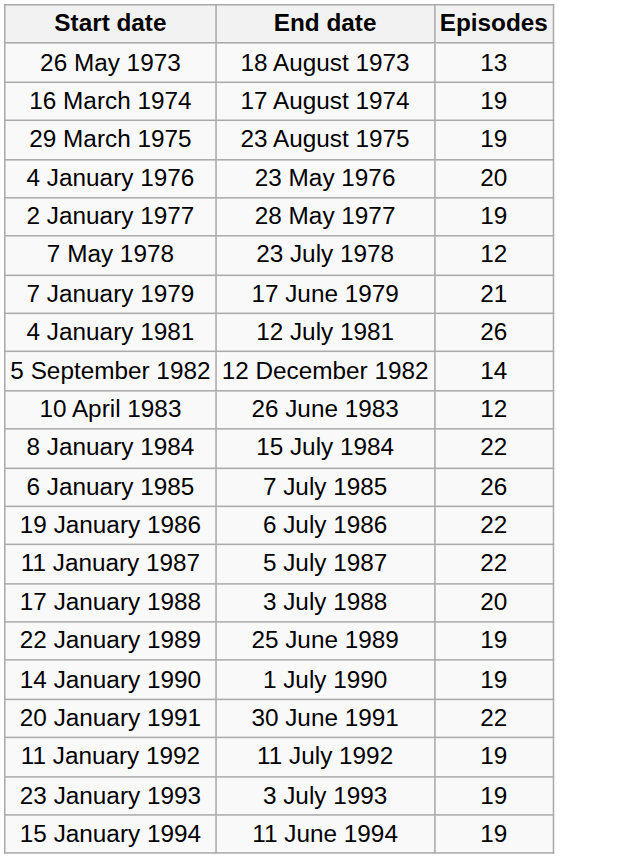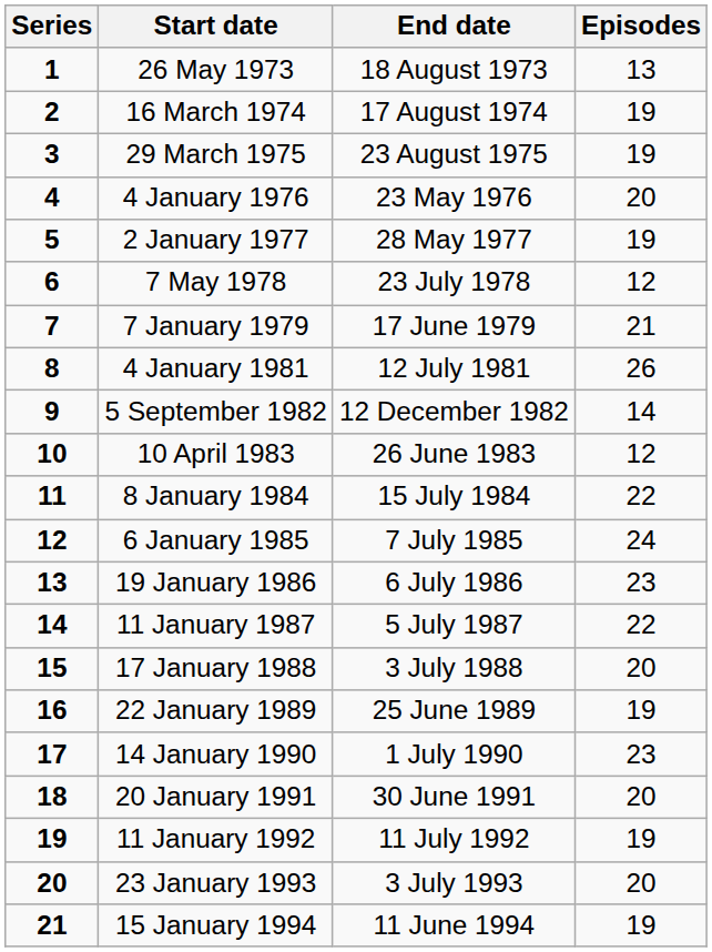+ column: Series | 1 | 2 | 3 | 4 | 5 | 6 | 7 | 8 | 9 | 10 | 11 | 12 | 13 | 14 | 15 | 16 | 17 | 18 | 19 | 20 | 21
6 January 1985 | Episodes: 26 -> 24
19 January 1986 | Episodes: 22 -> 23
14 January 1990 | Episodes: 19 -> 23
20 January 1991 | Episodes: 22 -> 20
23 January 1993 | Episodes: 19 -> 20
